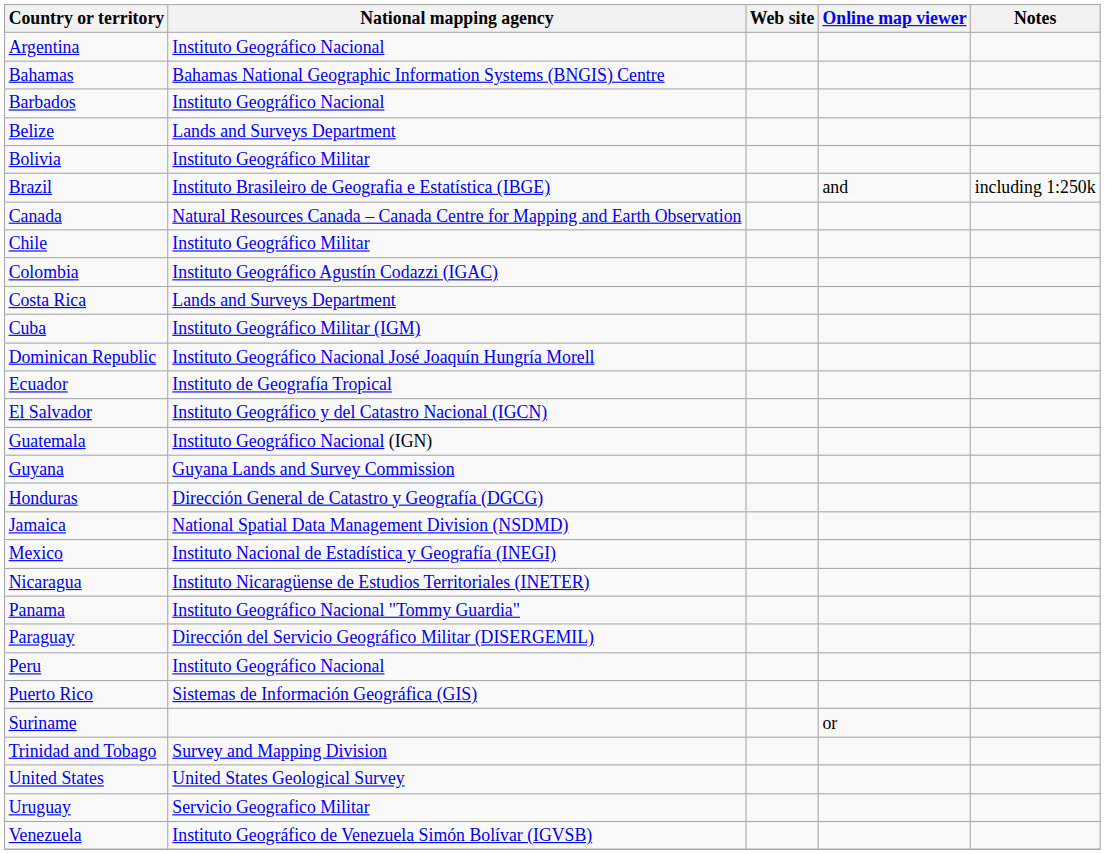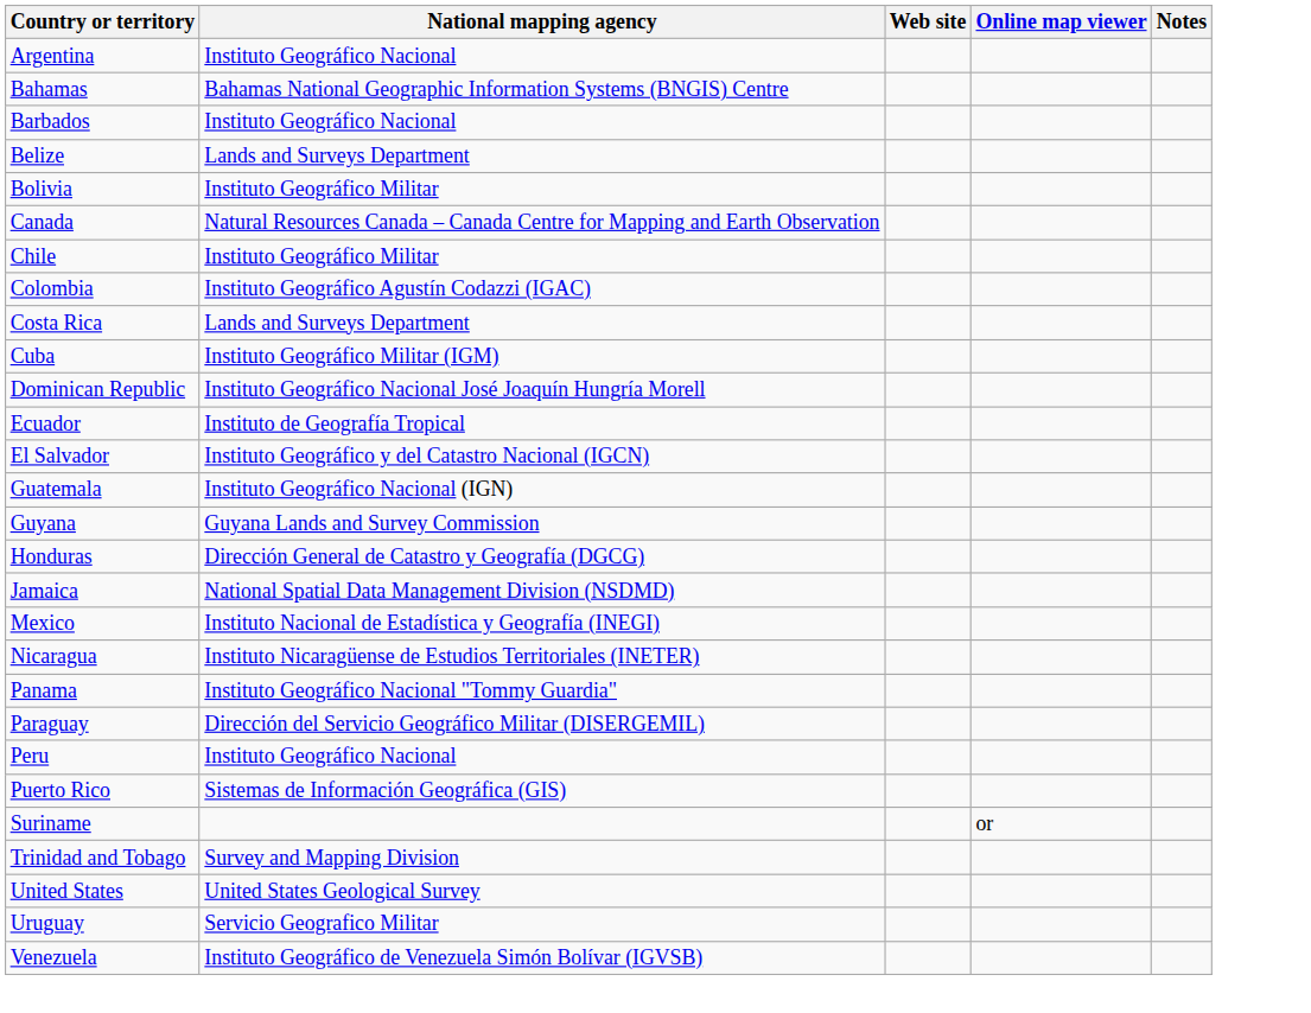- row: Brazil | Instituto Brasileiro de Geografia e Estatística (IBGE) | and | including 1:250k
